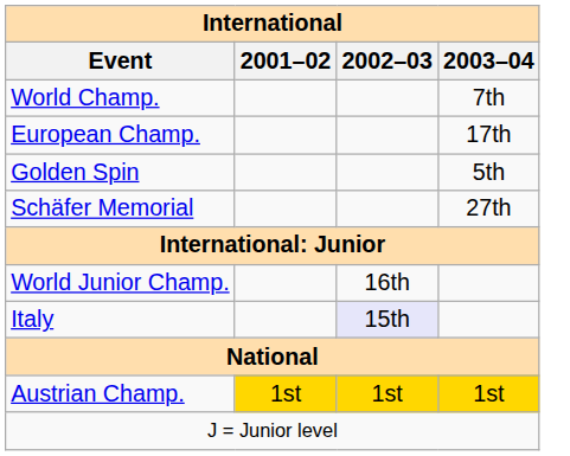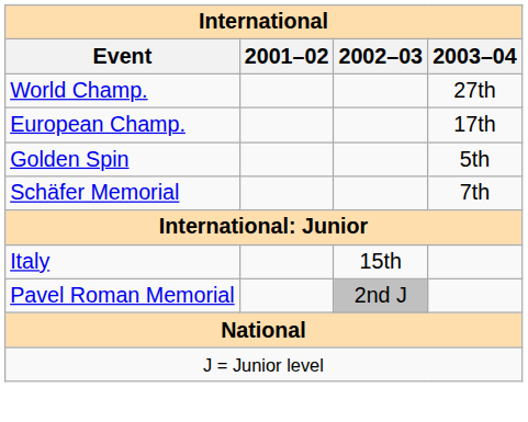World Champ. | 2003–04: 7th -> 27th
Schäfer Memorial | 2003–04: 27th -> 7th
- row: World Junior Champ. | 16th
Italy | 2002–03: lavender background -> no background
+ row: Pavel Roman Memorial | 2nd J
- row: Austrian Champ. | 1st | 1st | 1st
